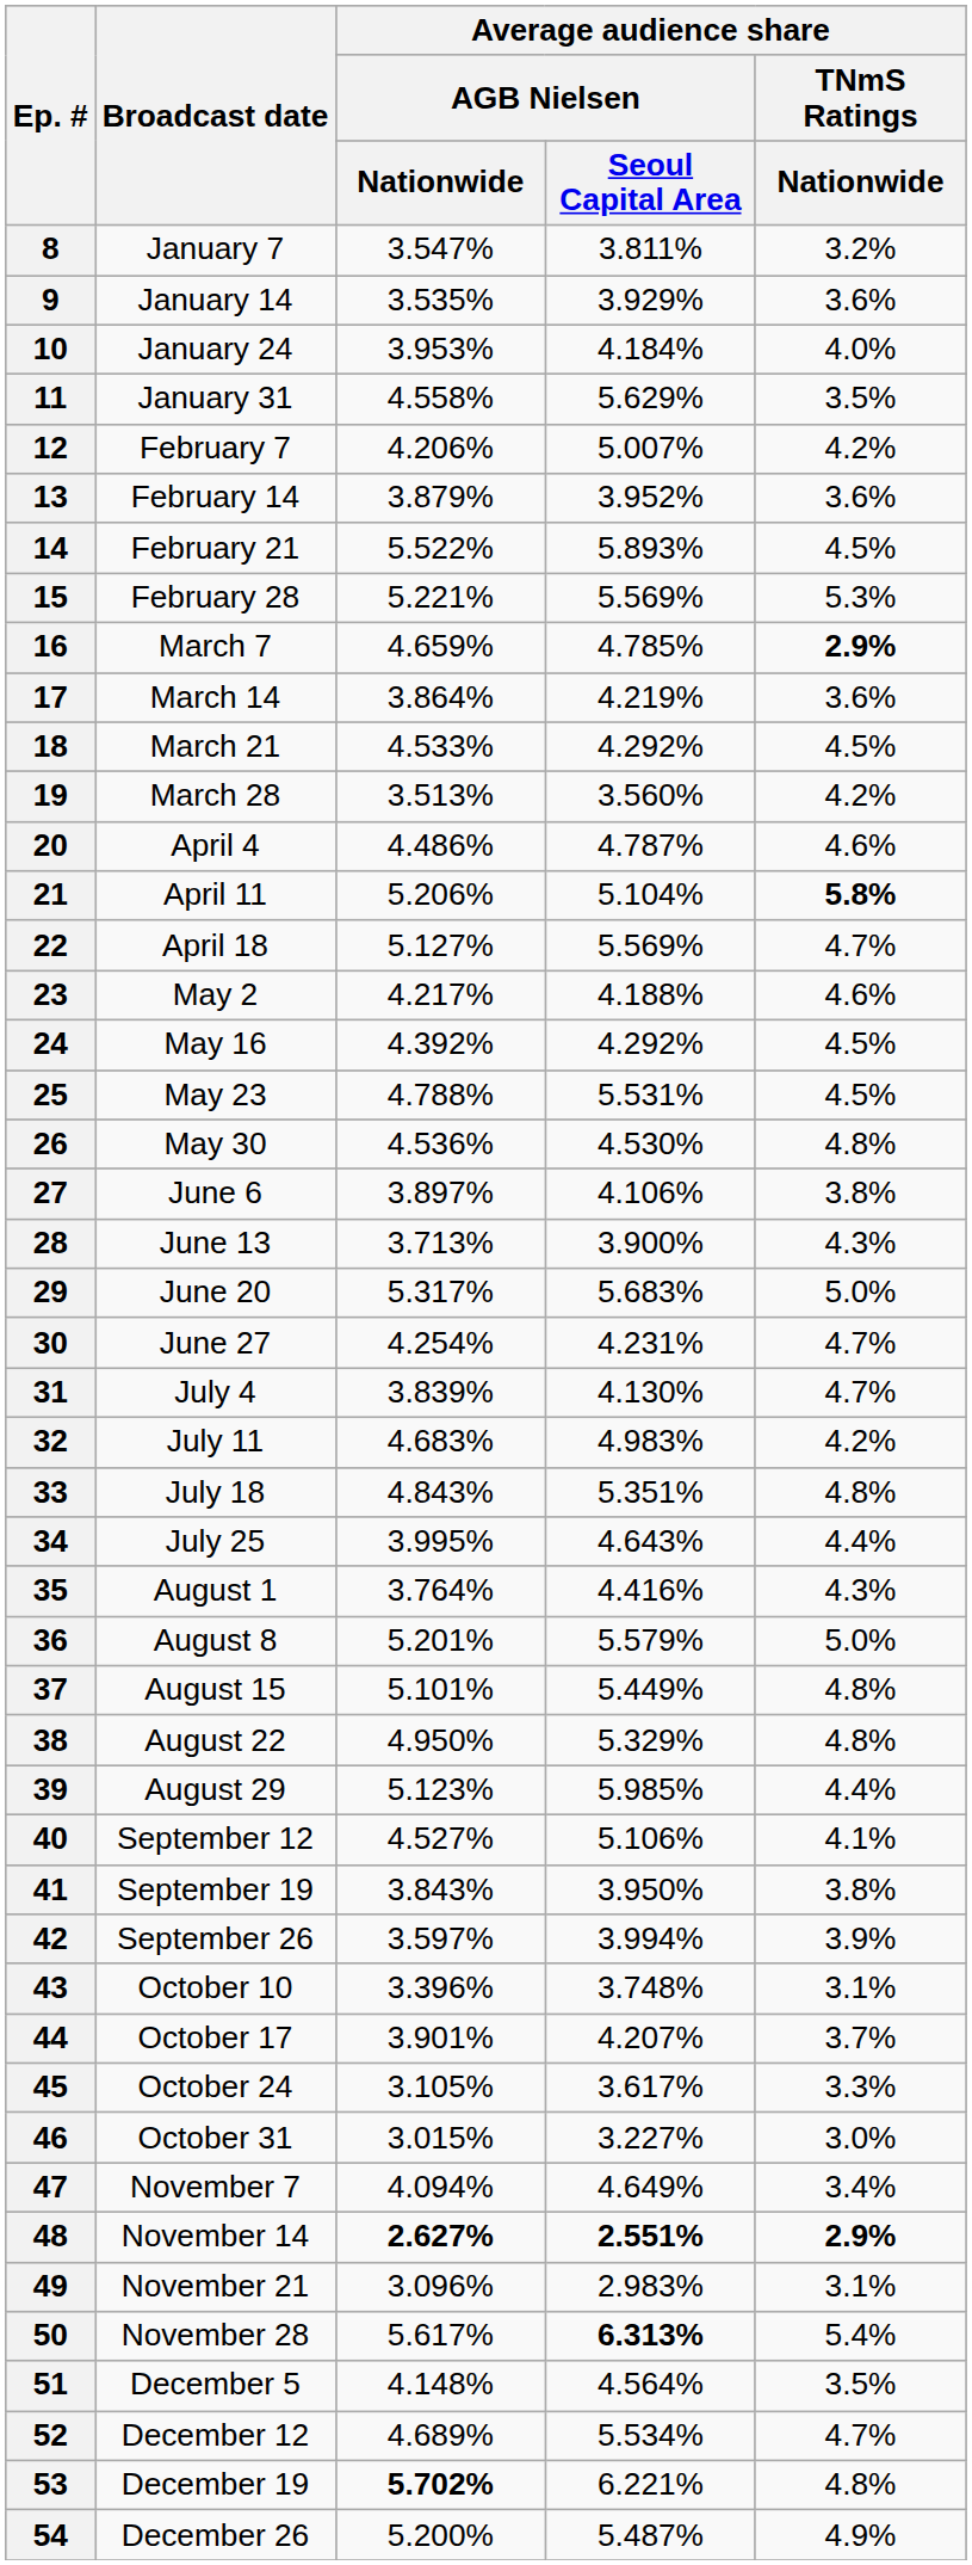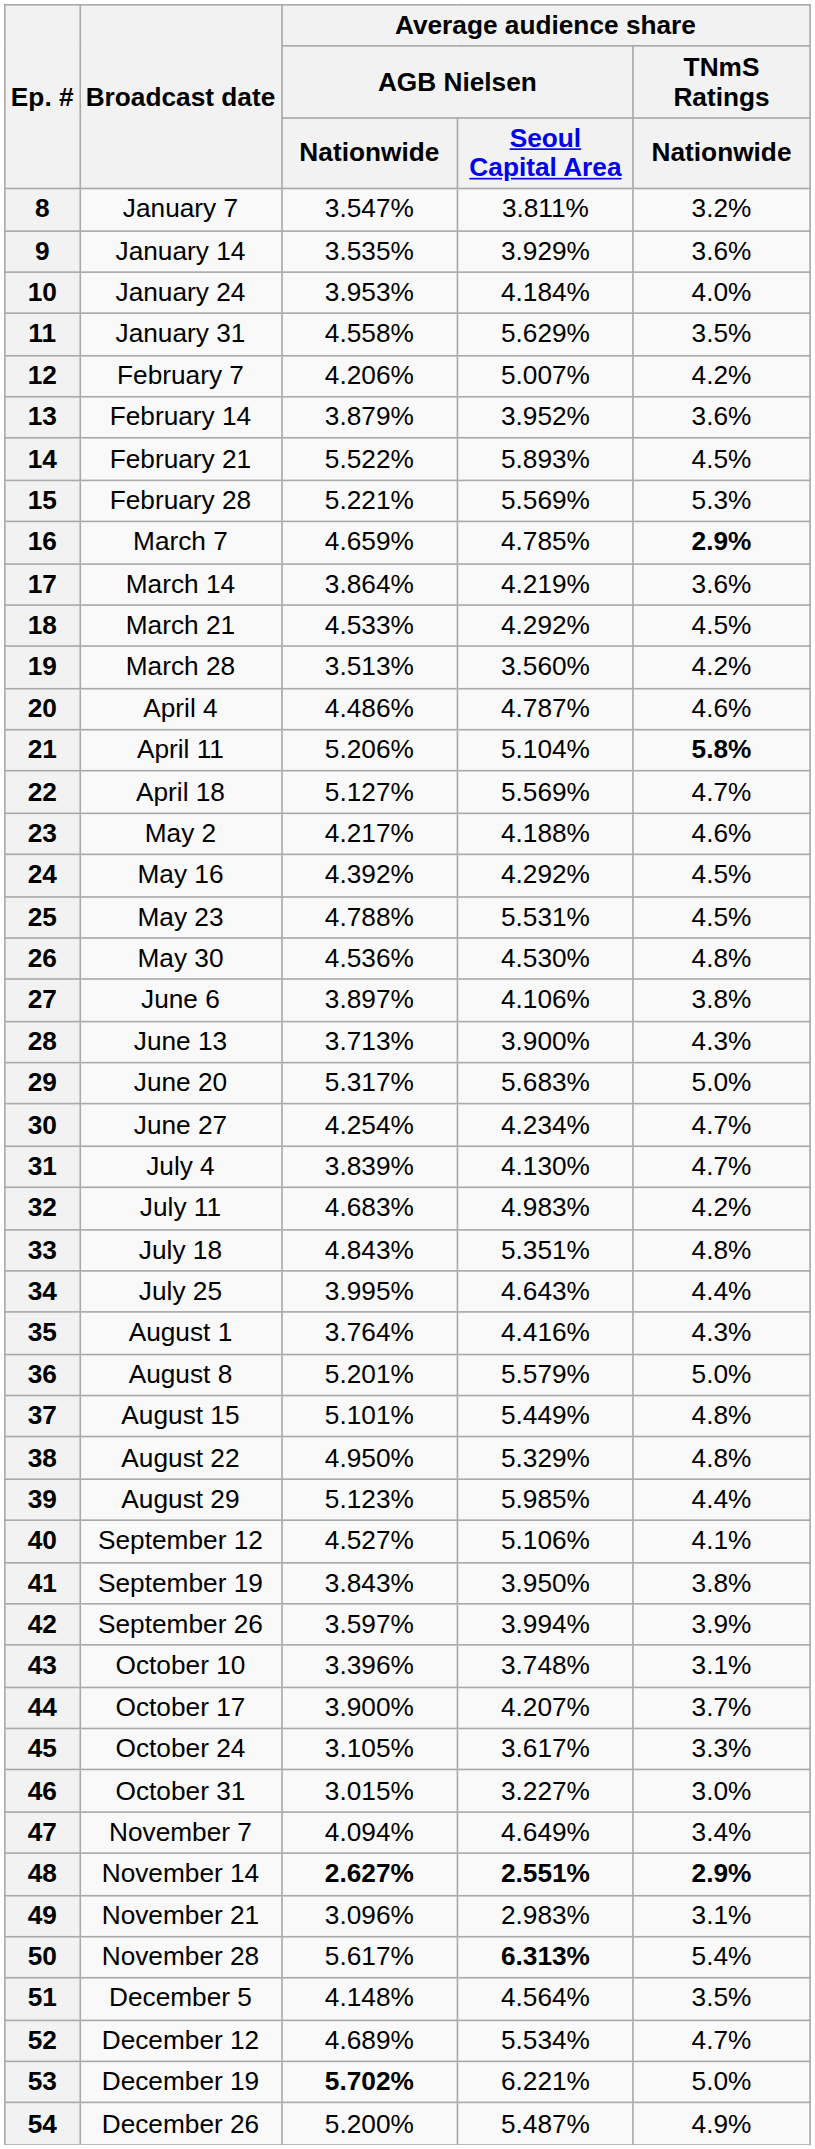30 | Average audience share / AGB Nielsen / Seoul Capital Area: 4.231% -> 4.234%
44 | Average audience share / AGB Nielsen / Nationwide: 3.901% -> 3.900%
53 | Average audience share / TNmS Ratings / Nationwide: 4.8% -> 5.0%
